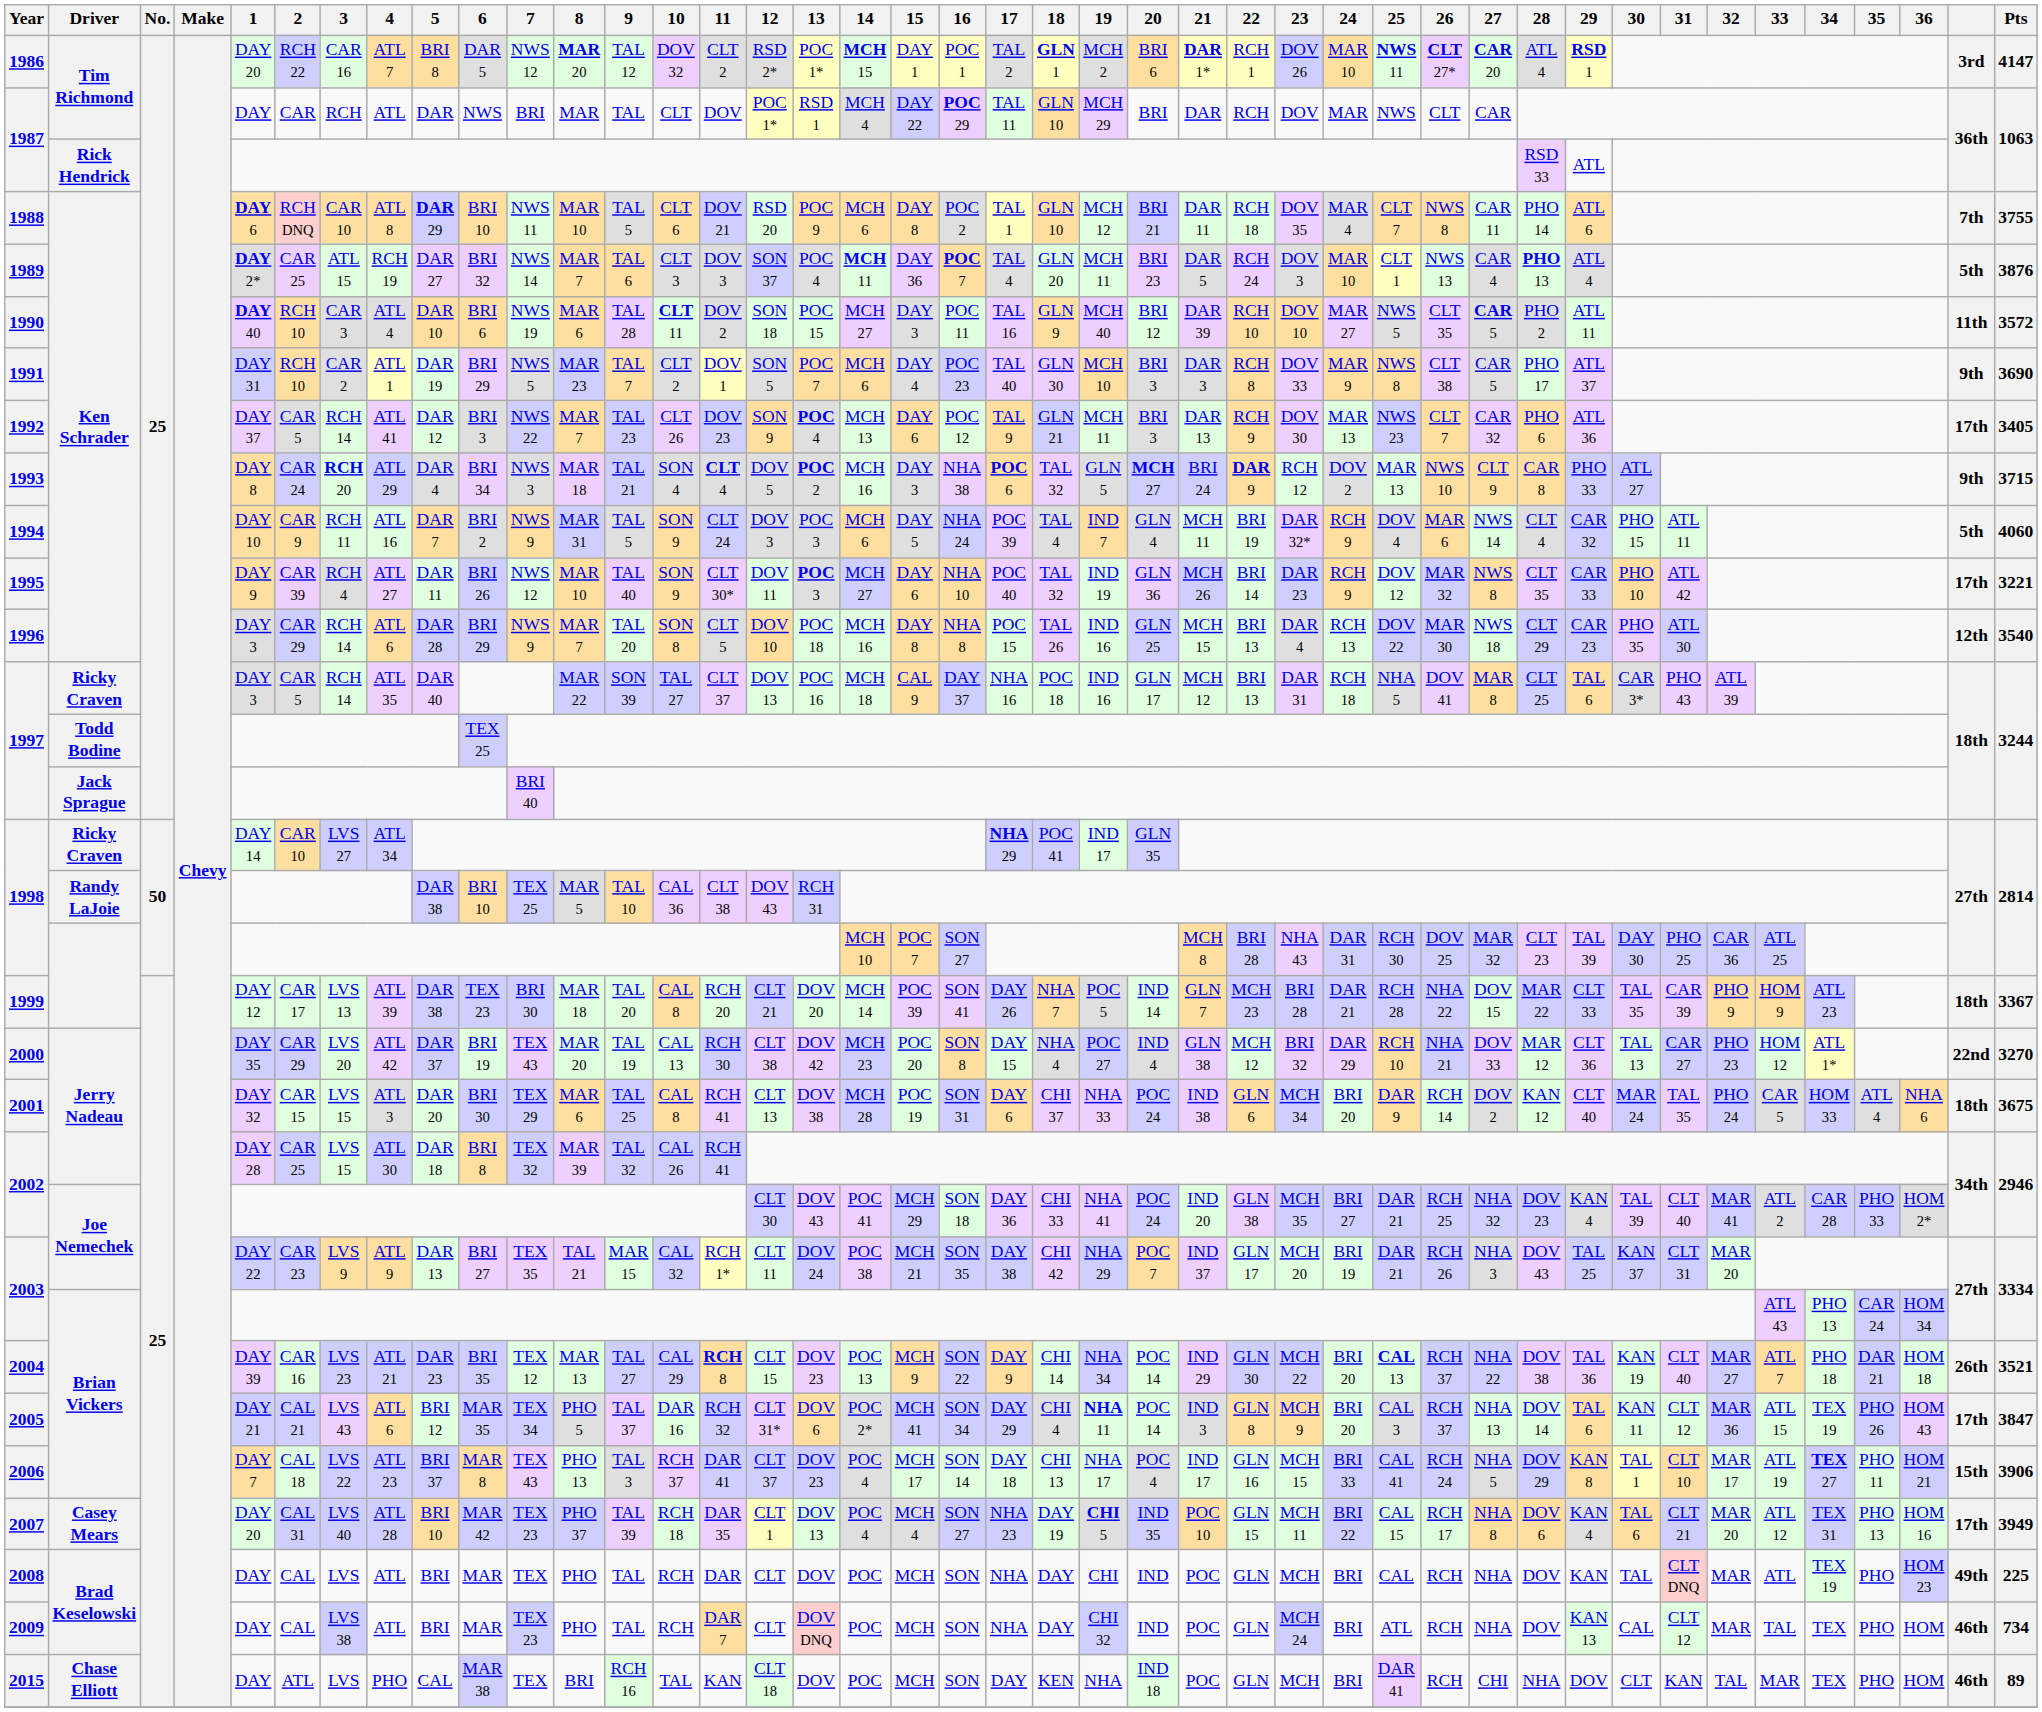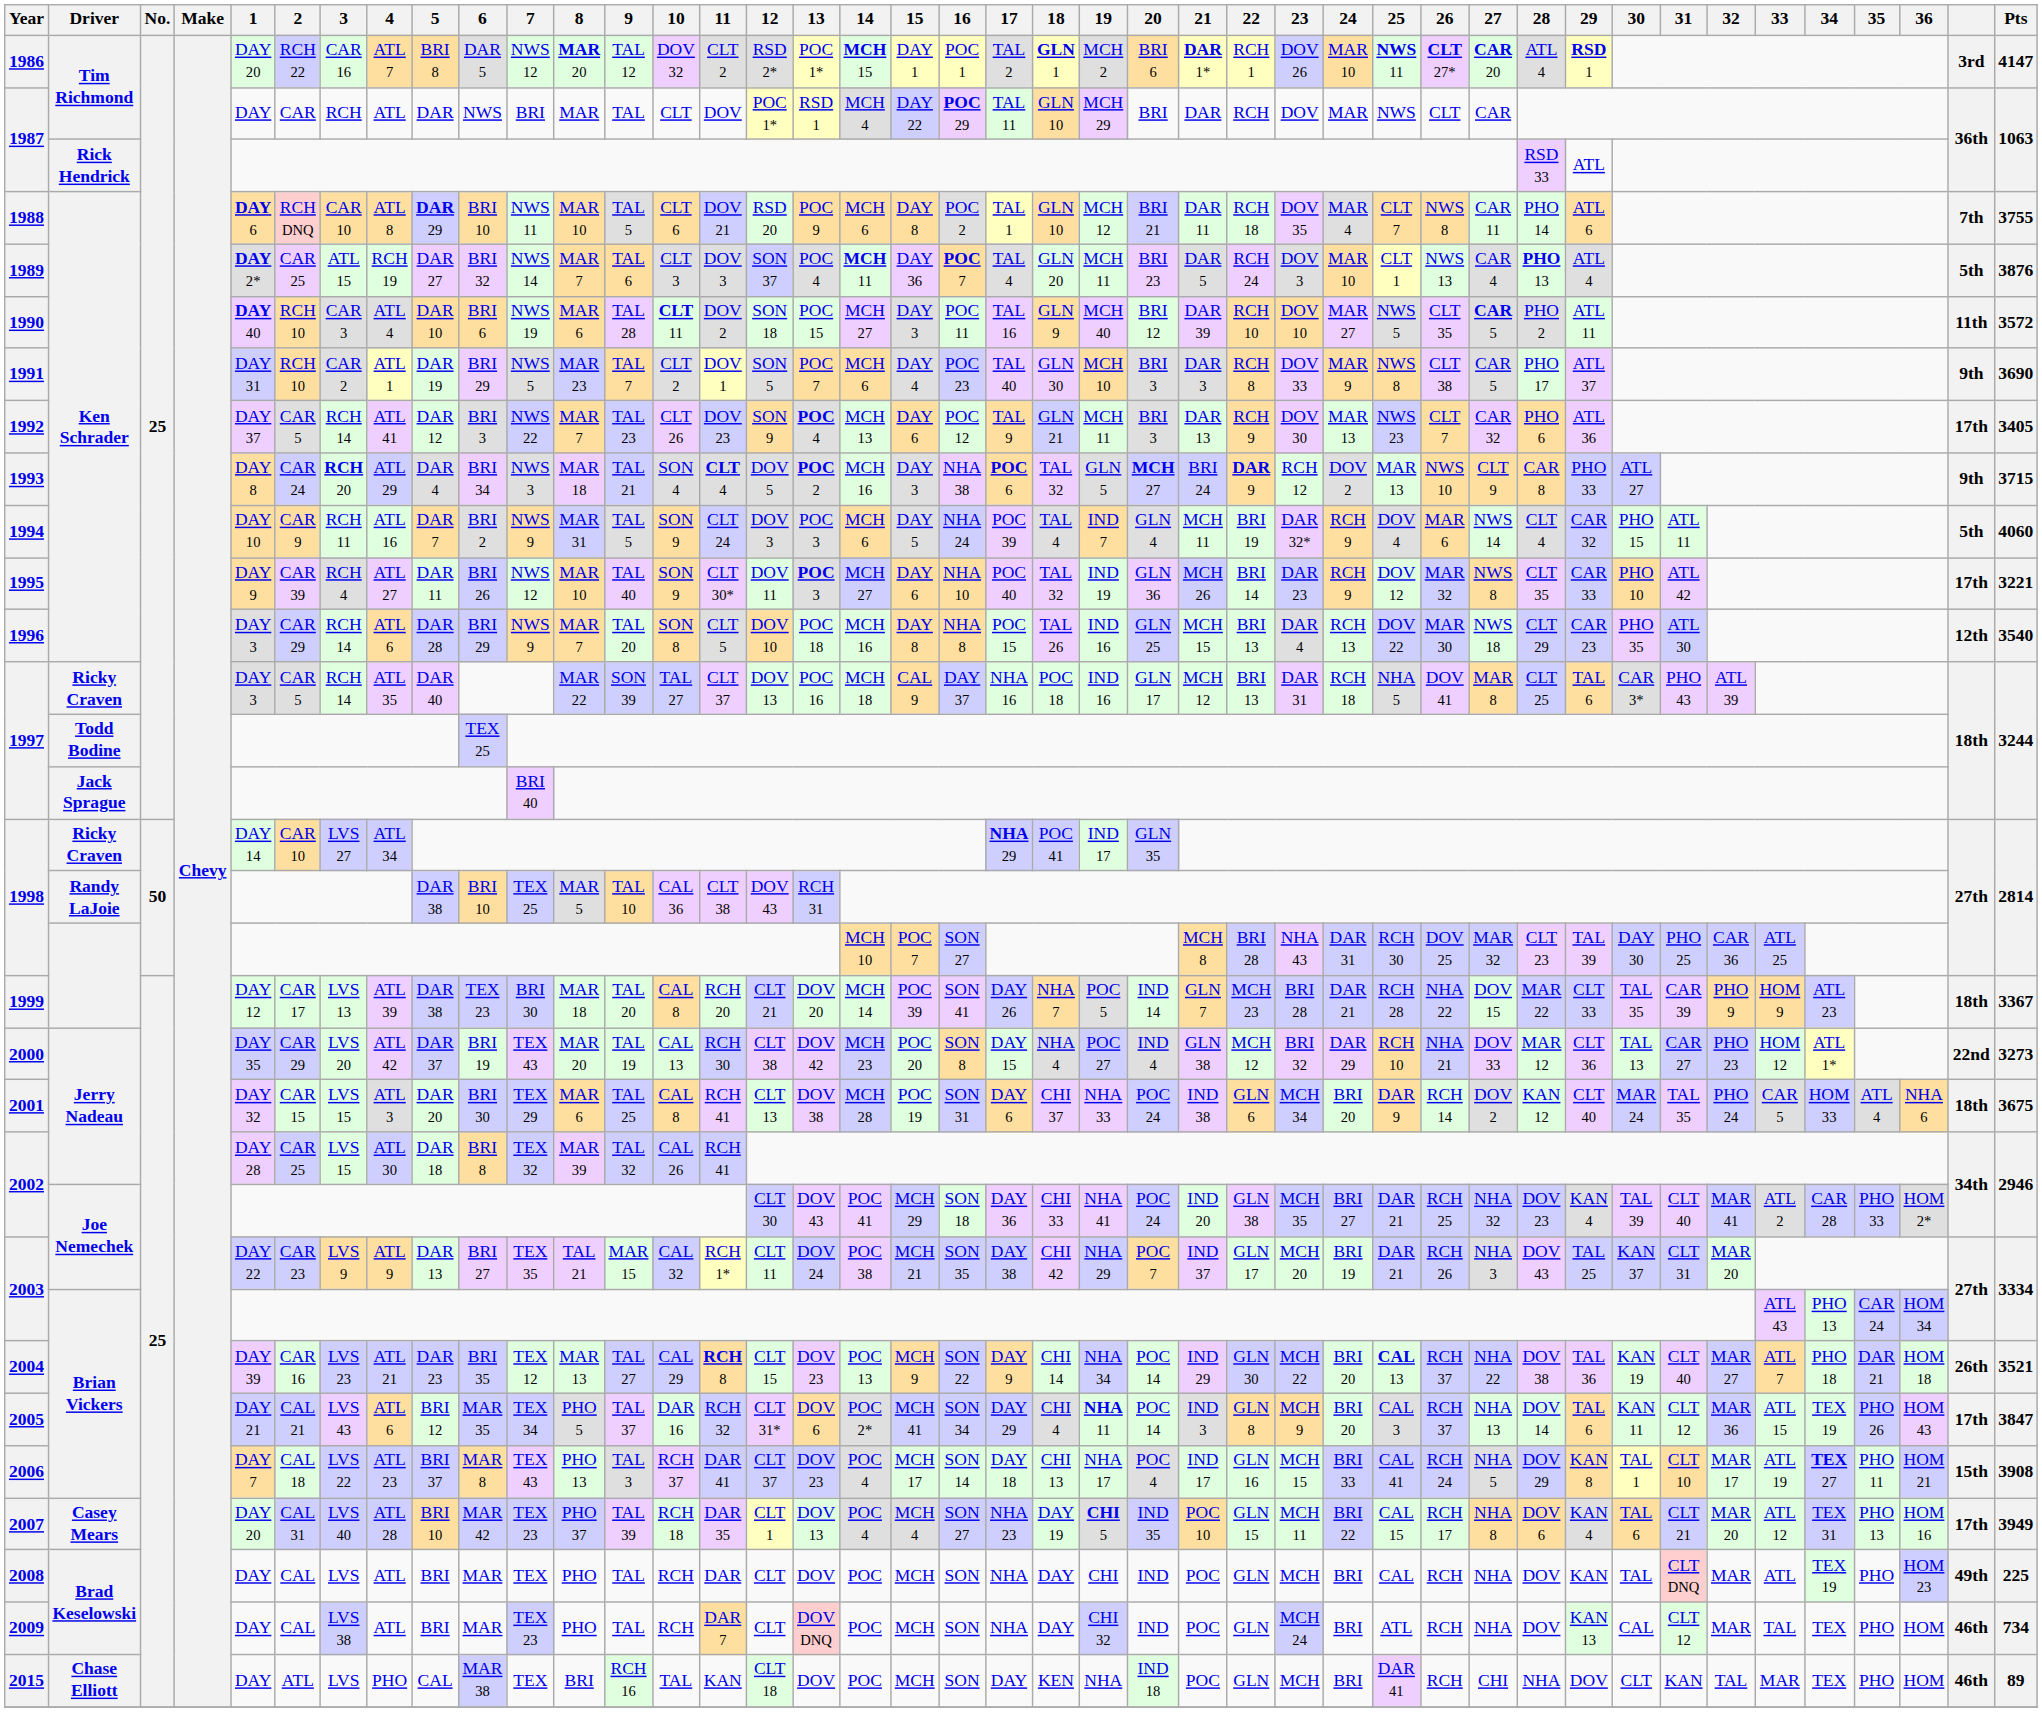2000 | Pts: 3270 -> 3273
2006 | Pts: 3906 -> 3908
